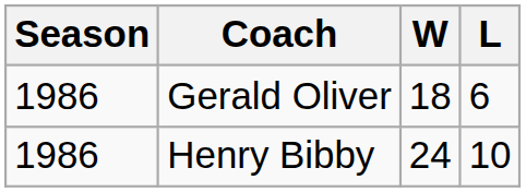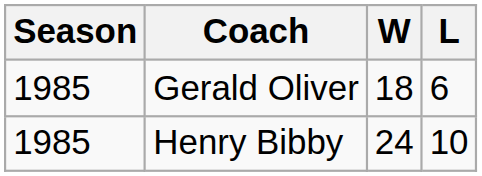Gerald Oliver | Season: 1986 -> 1985
Henry Bibby | Season: 1986 -> 1985
